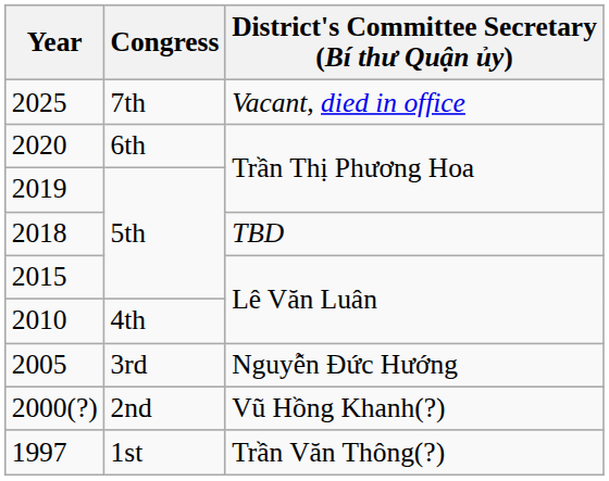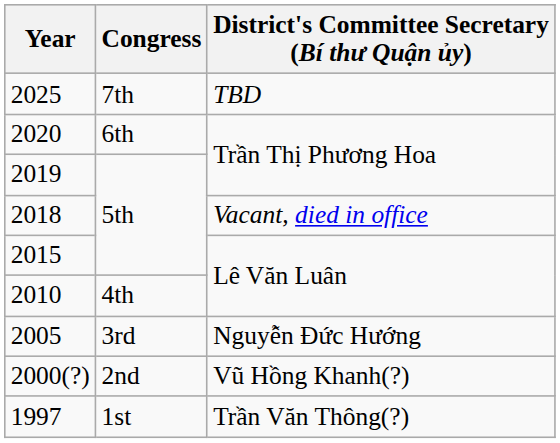2025 | District's Committee Secretary (Bí thư Quận ủy): Vacant, died in office -> TBD
2018 | District's Committee Secretary (Bí thư Quận ủy): TBD -> Vacant, died in office
